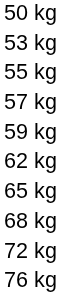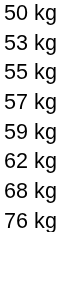- row: 65 kg
- row: 72 kg
